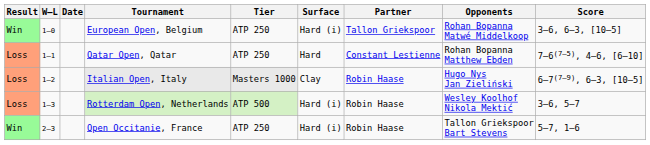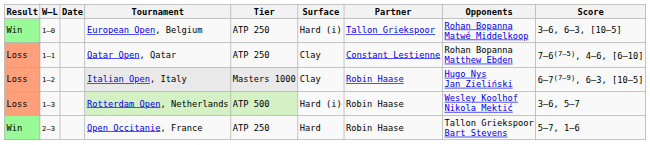Qatar Open, Qatar | Surface: Hard -> Clay
Open Occitanie, France | Surface: Hard (i) -> Hard
